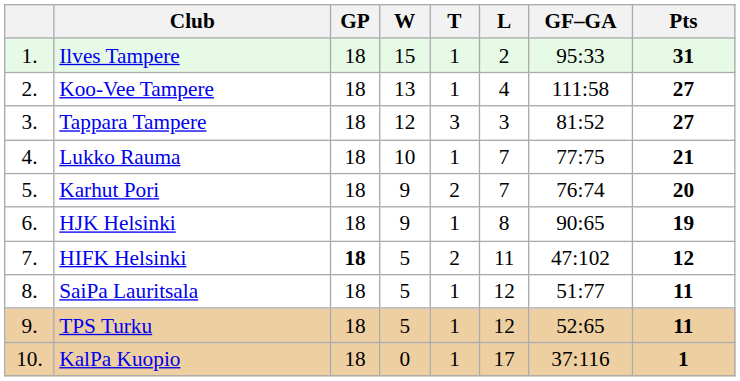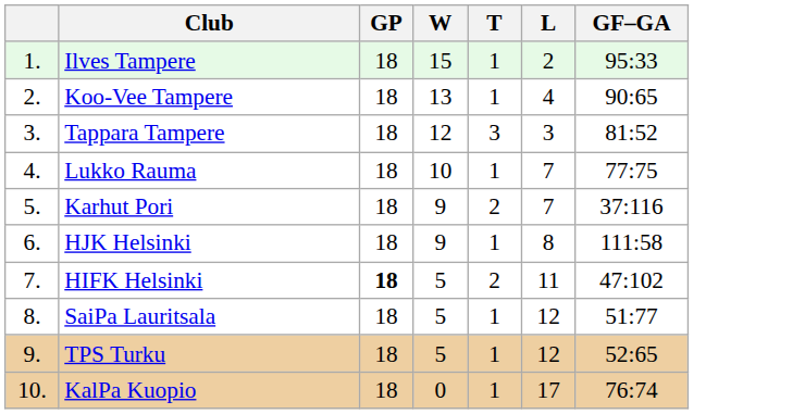- column: Pts | 31 | 27 | 27 | 21 | 20 | 19 | 12 | 11 | 11 | 1
Koo-Vee Tampere | GF–GA: 111:58 -> 90:65
Karhut Pori | GF–GA: 76:74 -> 37:116
HJK Helsinki | GF–GA: 90:65 -> 111:58
KalPa Kuopio | GF–GA: 37:116 -> 76:74
